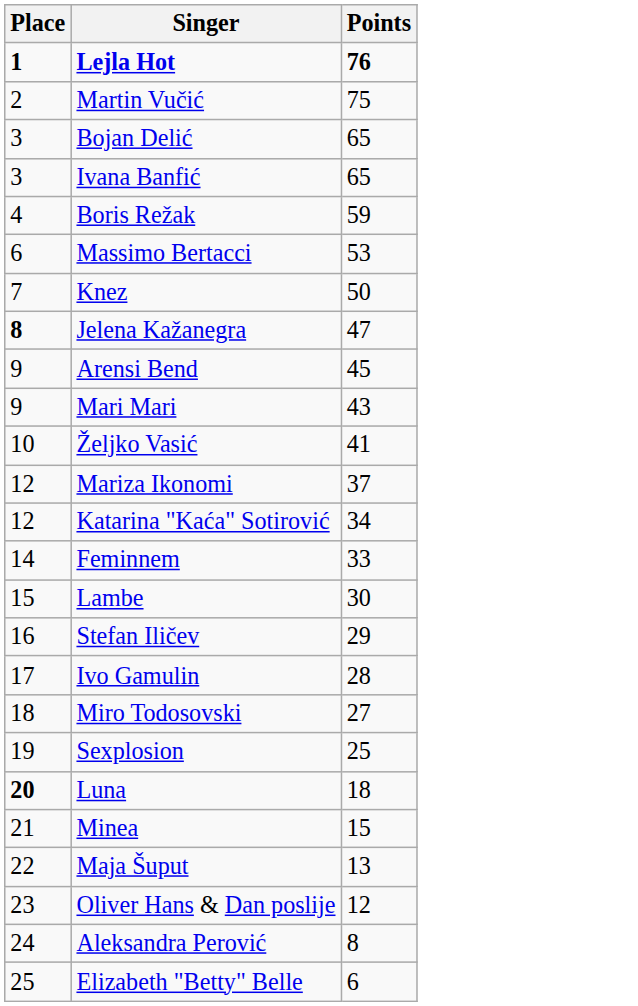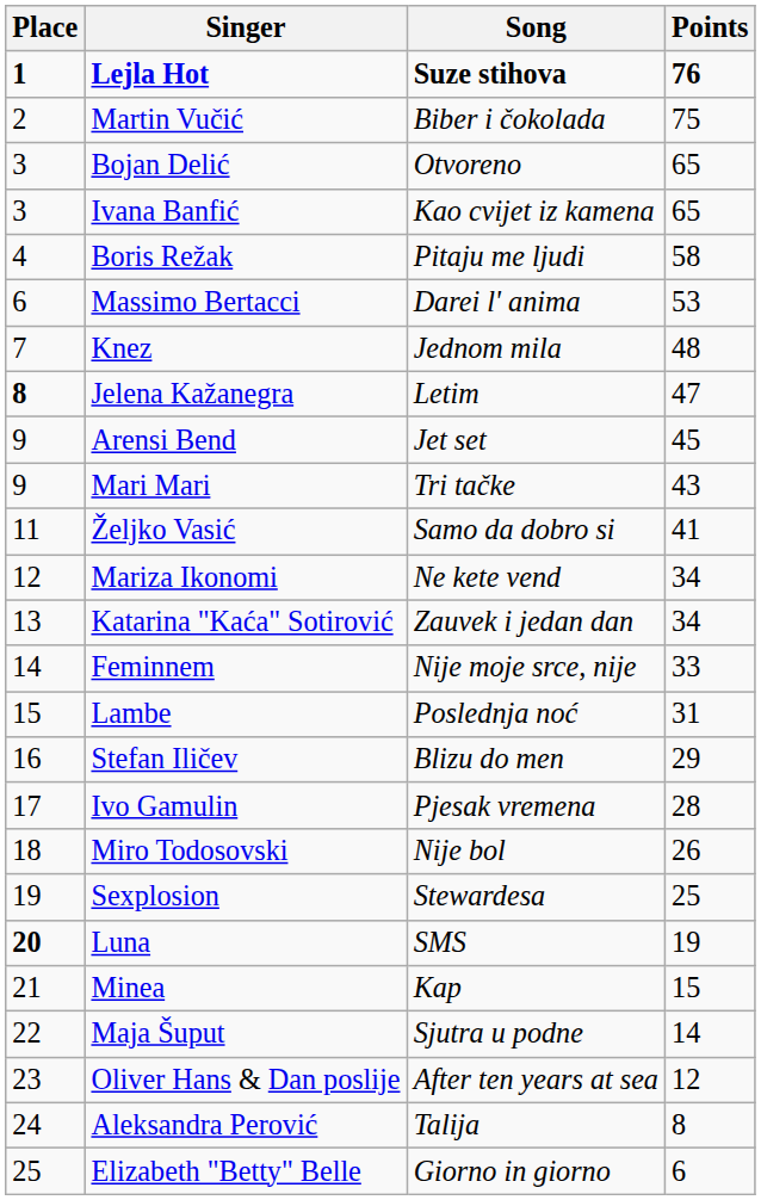+ column: Song | Suze stihova | Biber i čokolada | Otvoreno | Kao cvijet iz kamena | Pitaju me ljudi | Darei l' anima | Jednom mila | Letim | Jet set | Tri tačke | Samo da dobro si | Ne kete vend | Zauvek i jedan dan | Nije moje srce, nije | Poslednja noć | Blizu do men | Pjesak vremena | Nije bol | Stewardesa | SMS | Kap | Sjutra u podne | After ten years at sea | Talija | Giorno in giorno
Boris Režak | Points: 59 -> 58
Knez | Points: 50 -> 48
Željko Vasić | Place: 10 -> 11
Mariza Ikonomi | Points: 37 -> 34
Katarina "Kaća" Sotirović | Place: 12 -> 13
Lambe | Points: 30 -> 31
Miro Todosovski | Points: 27 -> 26
Luna | Points: 18 -> 19
Maja Šuput | Points: 13 -> 14
